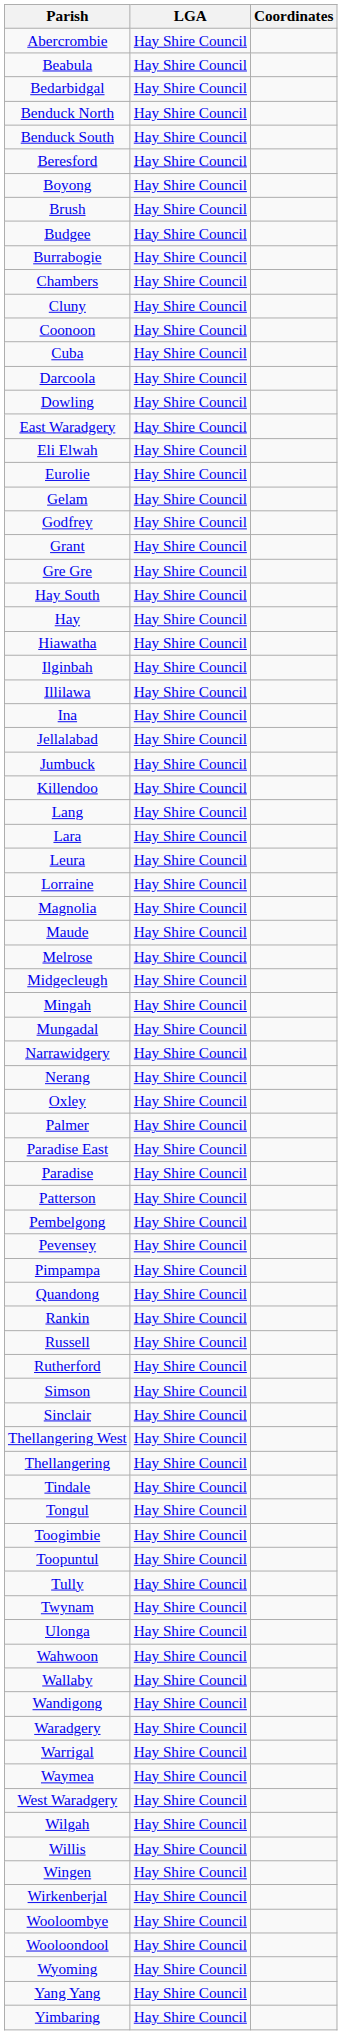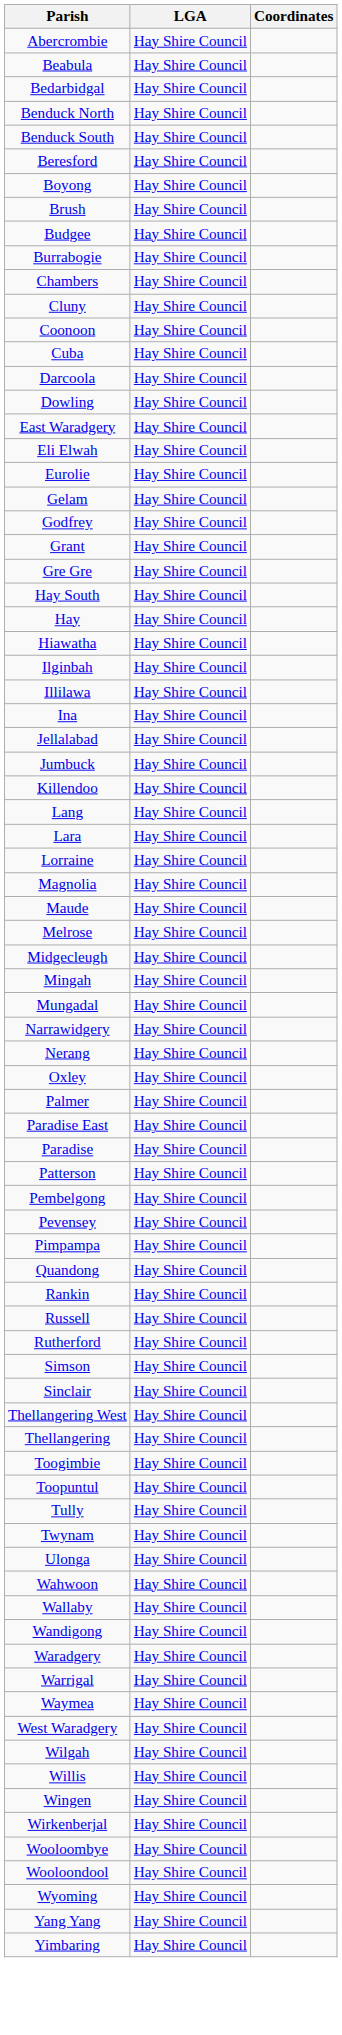- row: Leura | Hay Shire Council
- row: Tindale | Hay Shire Council
- row: Tongul | Hay Shire Council
